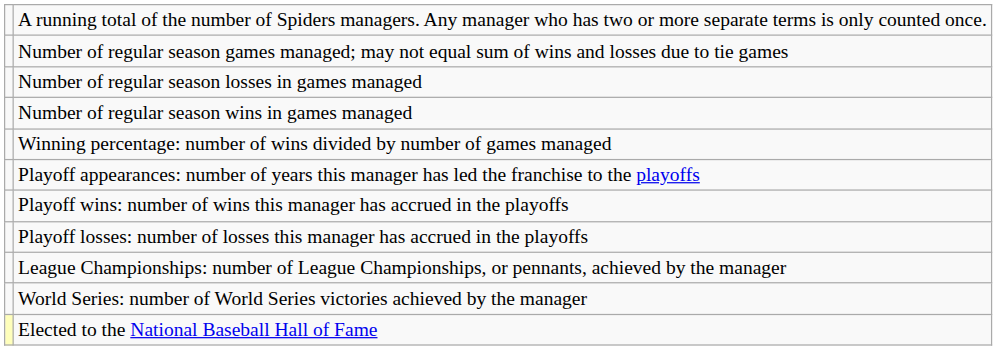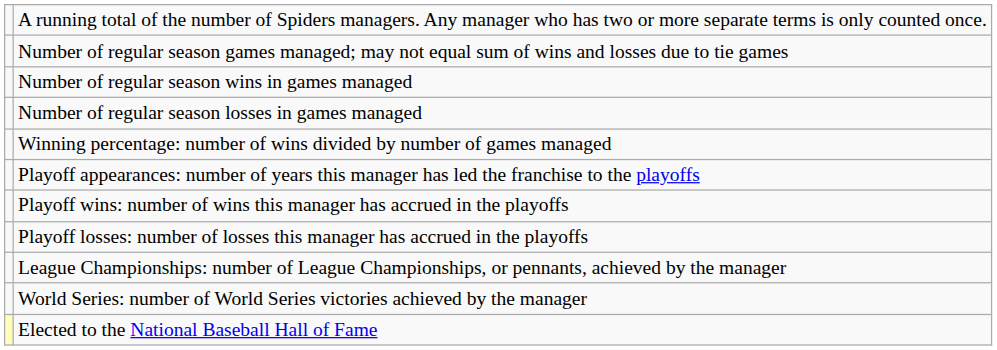rows swapped: Number of regular season wins in games managed <-> Number of regular season losses in games managed
